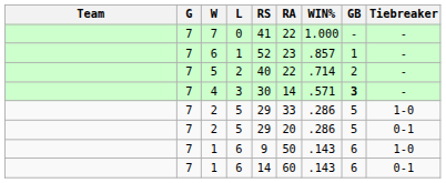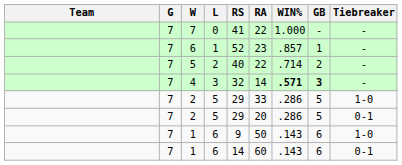4 | RS: 30 -> 32
4 | WIN%: normal -> bold
